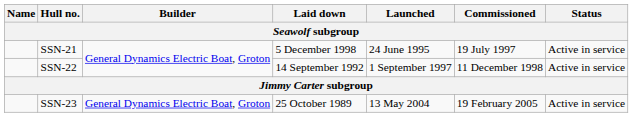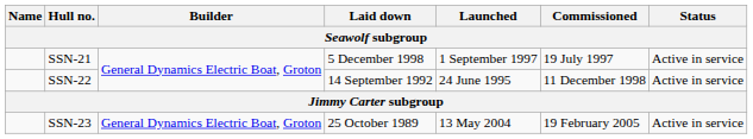SSN-21 | Launched: 24 June 1995 -> 1 September 1997
SSN-22 | Launched: 1 September 1997 -> 24 June 1995
